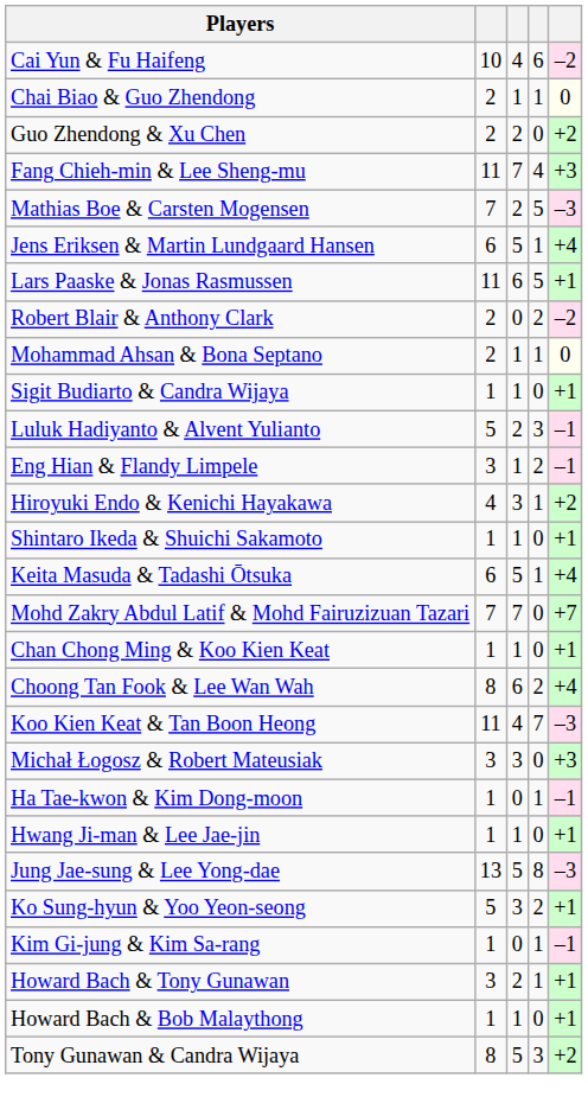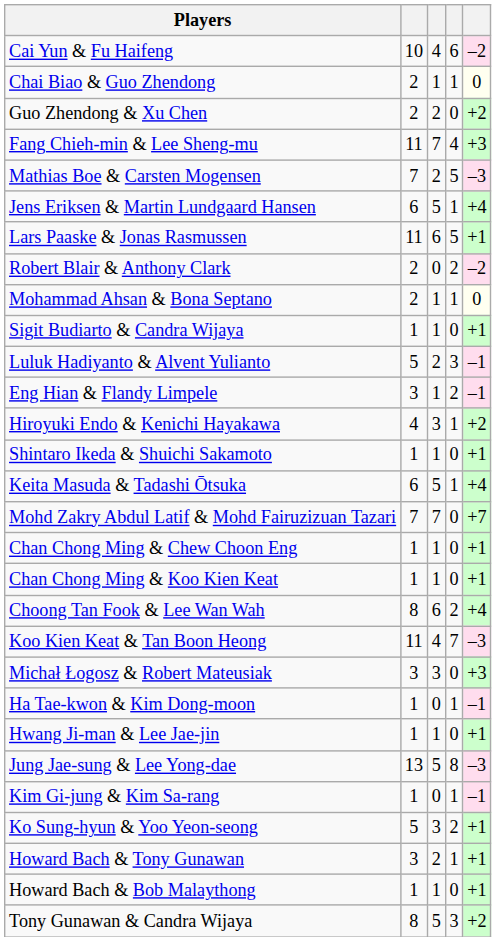+ row: Chan Chong Ming & Chew Choon Eng | 1 | 1 | 0 | +1
rows swapped: Kim Gi-jung & Kim Sa-rang <-> Ko Sung-hyun & Yoo Yeon-seong
